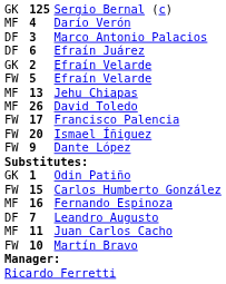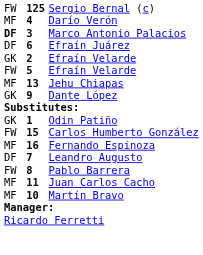Sergio Bernal (c) | column 1: GK -> FW
Marco Antonio Palacios | column 1: normal -> bold
- row: MF | 26 | David Toledo
- row: FW | 17 | Francisco Palencia
- row: FW | 20 | Ismael Íñiguez
Dante López | column 1: FW -> GK
+ row: FW | 8 | Pablo Barrera
Martín Bravo | column 1: FW -> MF
